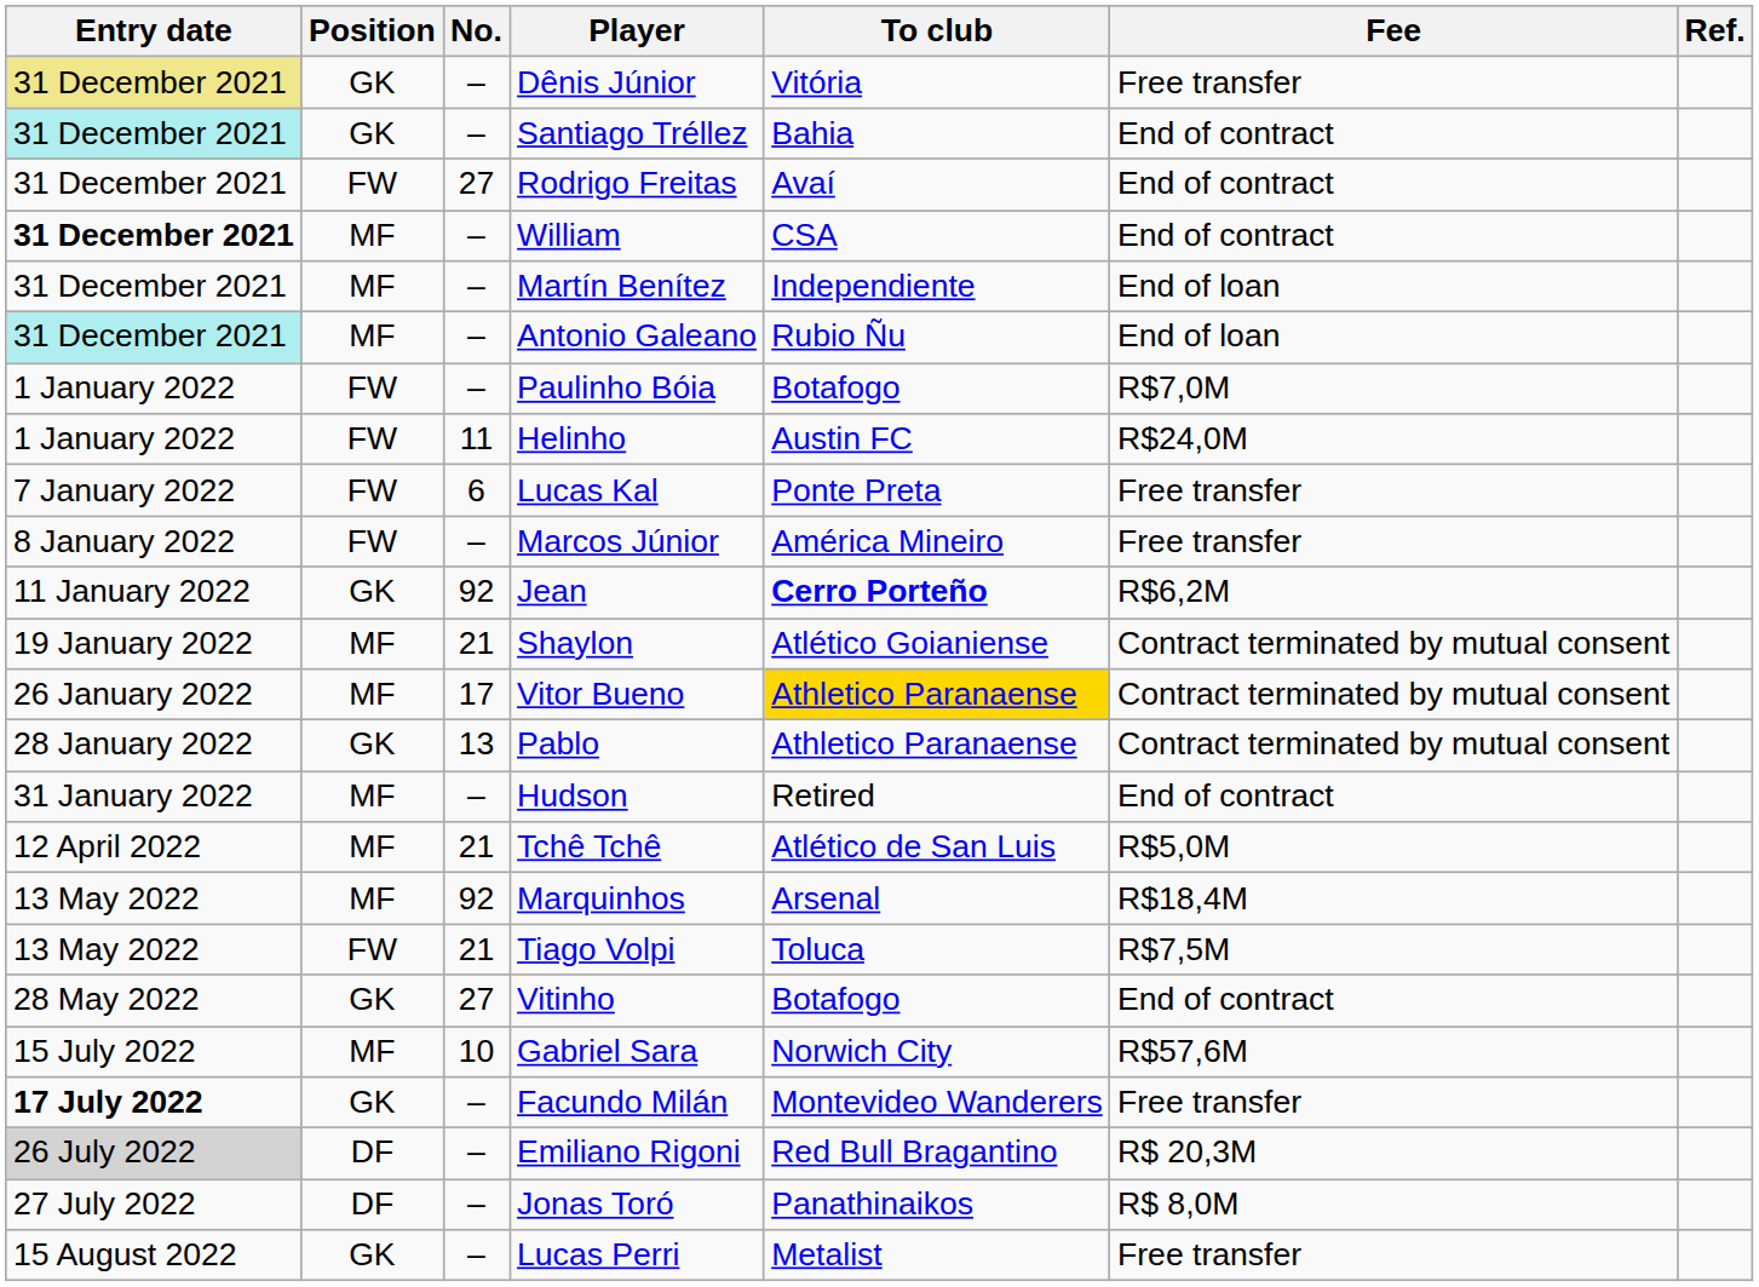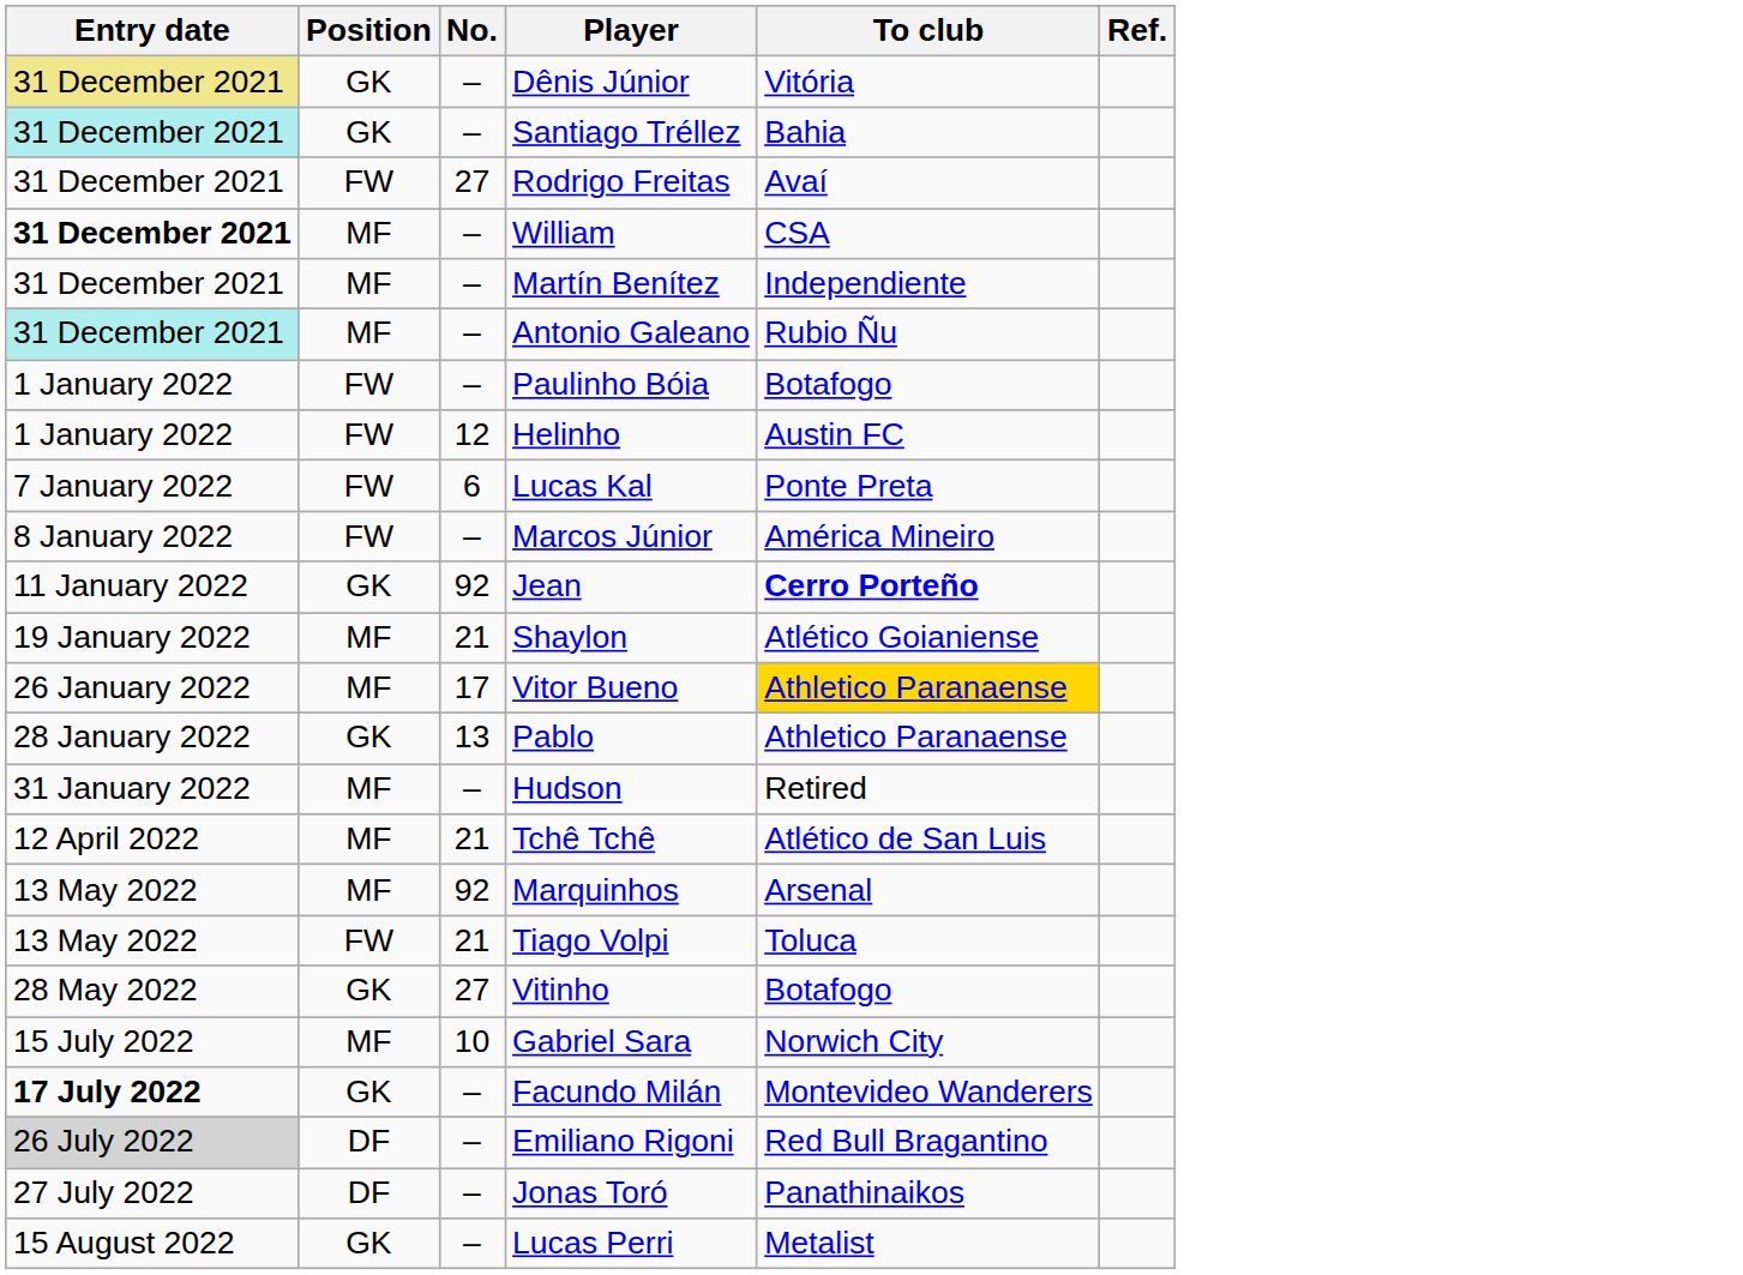- column: Fee | Free transfer | End of contract | End of contract | End of contract | End of loan | End of loan | R$7,0M | R$24,0M | Free transfer | Free transfer | R$6,2M | Contract terminated by mutual consent | Contract terminated by mutual consent | Contract terminated by mutual consent | End of contract | R$5,0M | R$18,4M | R$7,5M | End of contract | R$57,6M | Free transfer | R$ 20,3M | R$ 8,0M | Free transfer
Helinho | No.: 11 -> 12
